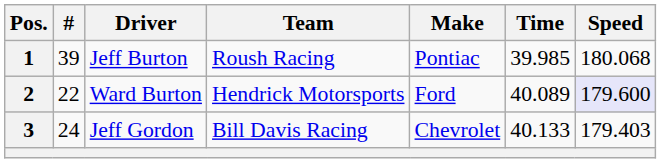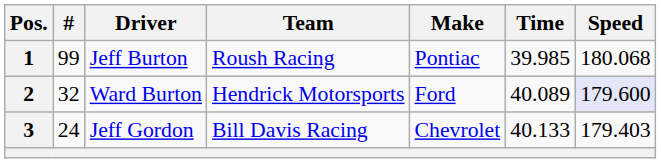1 | #: 39 -> 99
2 | #: 22 -> 32
